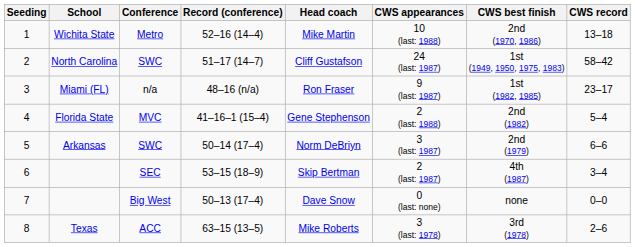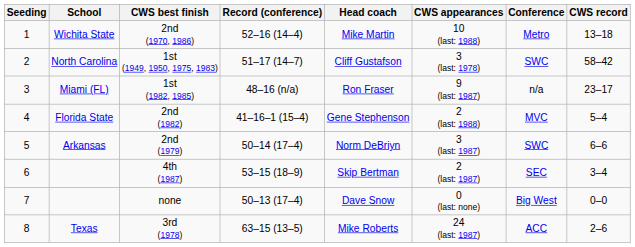columns swapped: Conference <-> CWS best finish
2 | CWS appearances: 24 (last: 1987) -> 3 (last: 1978)
8 | CWS appearances: 3 (last: 1978) -> 24 (last: 1987)
